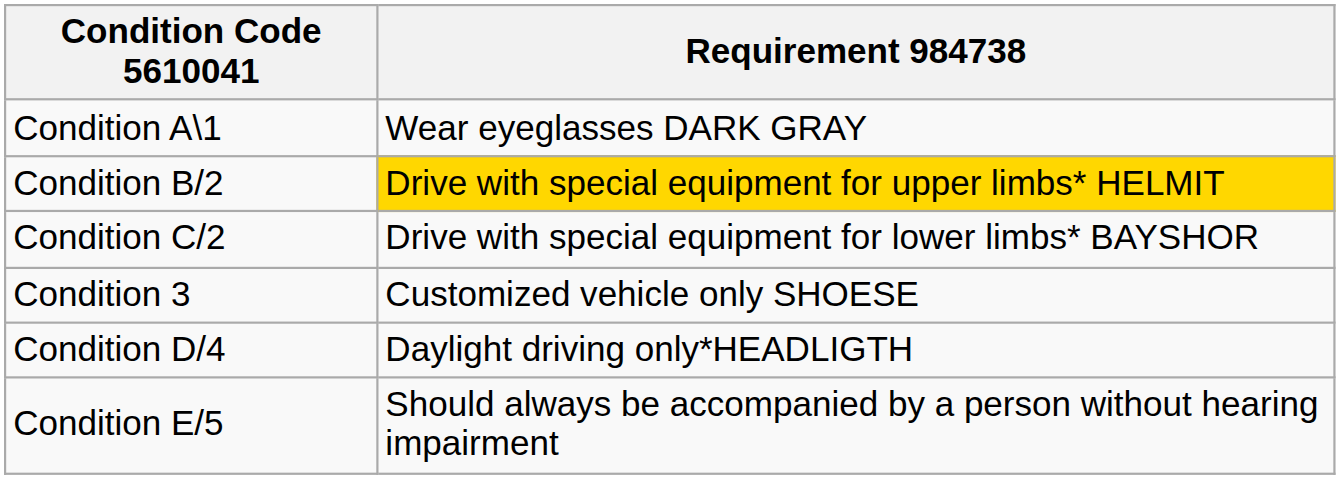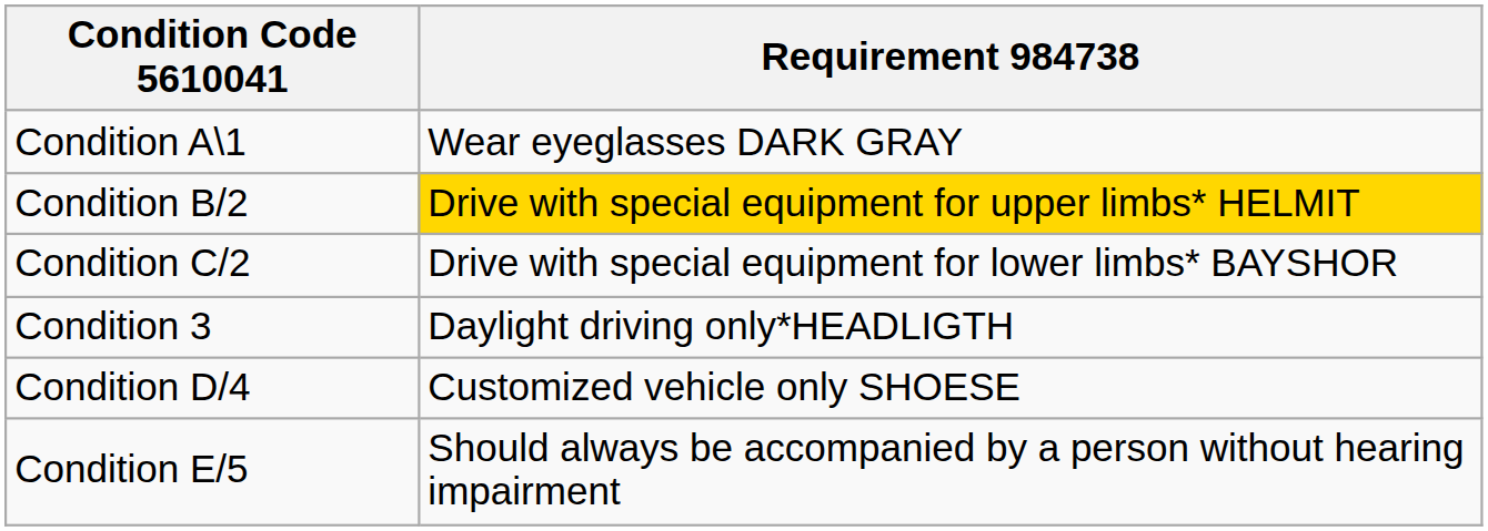Condition 3 | Requirement 984738: Customized vehicle only SHOESE -> Daylight driving only*HEADLIGTH
Condition D/4 | Requirement 984738: Daylight driving only*HEADLIGTH -> Customized vehicle only SHOESE
